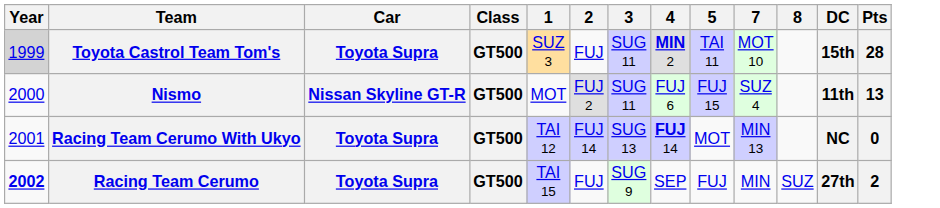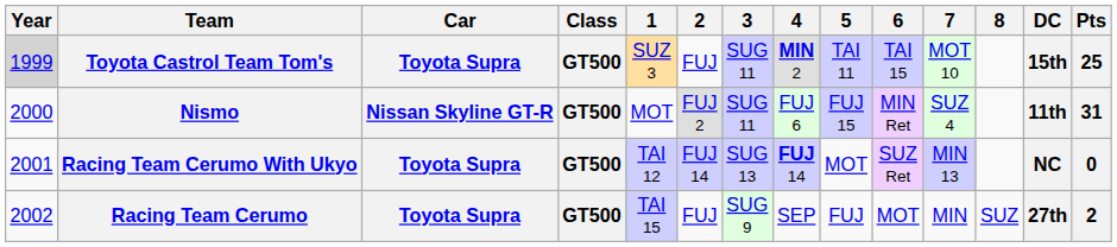+ column: 6 | TAI 15 | MIN Ret | SUZ Ret | MOT
Toyota Castrol Team Tom's | Pts: 28 -> 25
Nismo | Pts: 13 -> 31
Racing Team Cerumo | Year: bold -> normal
